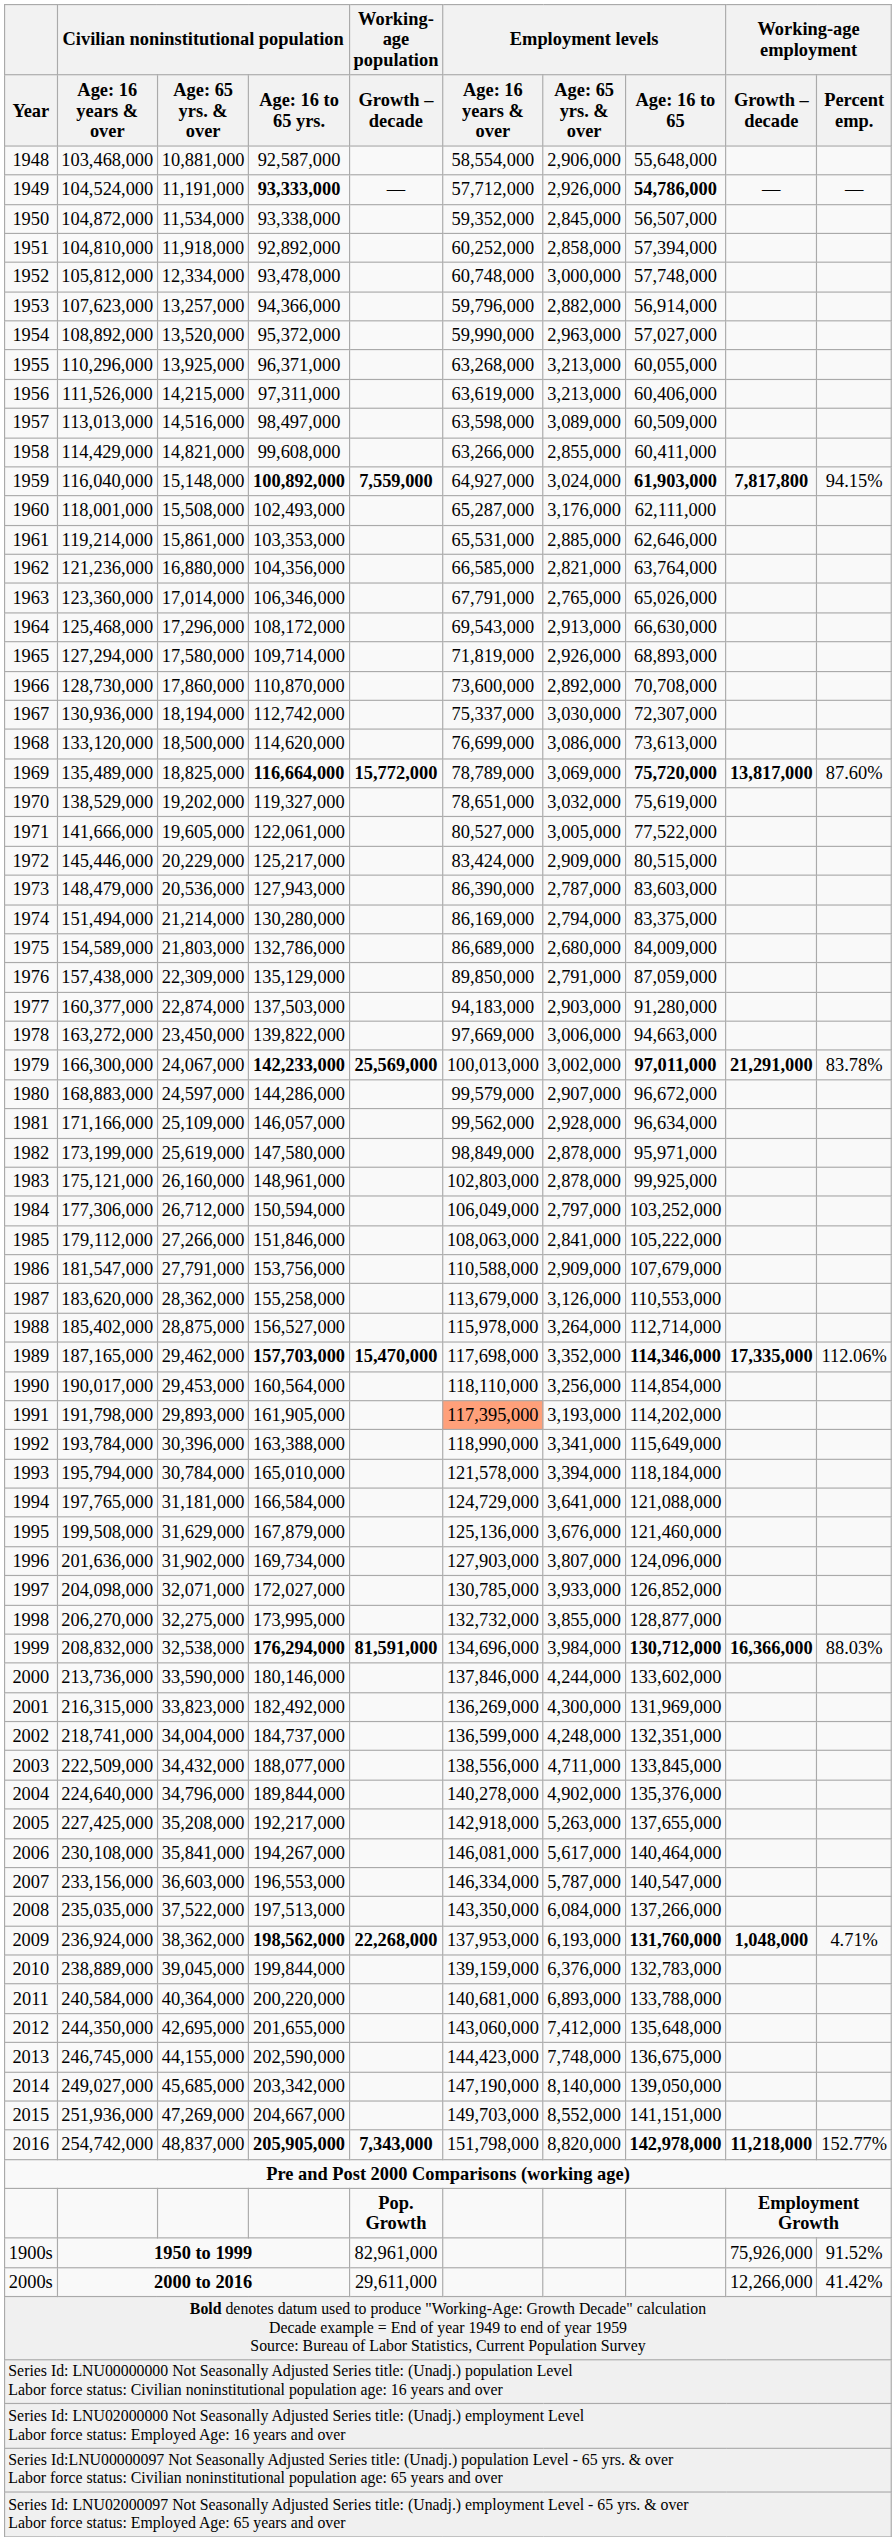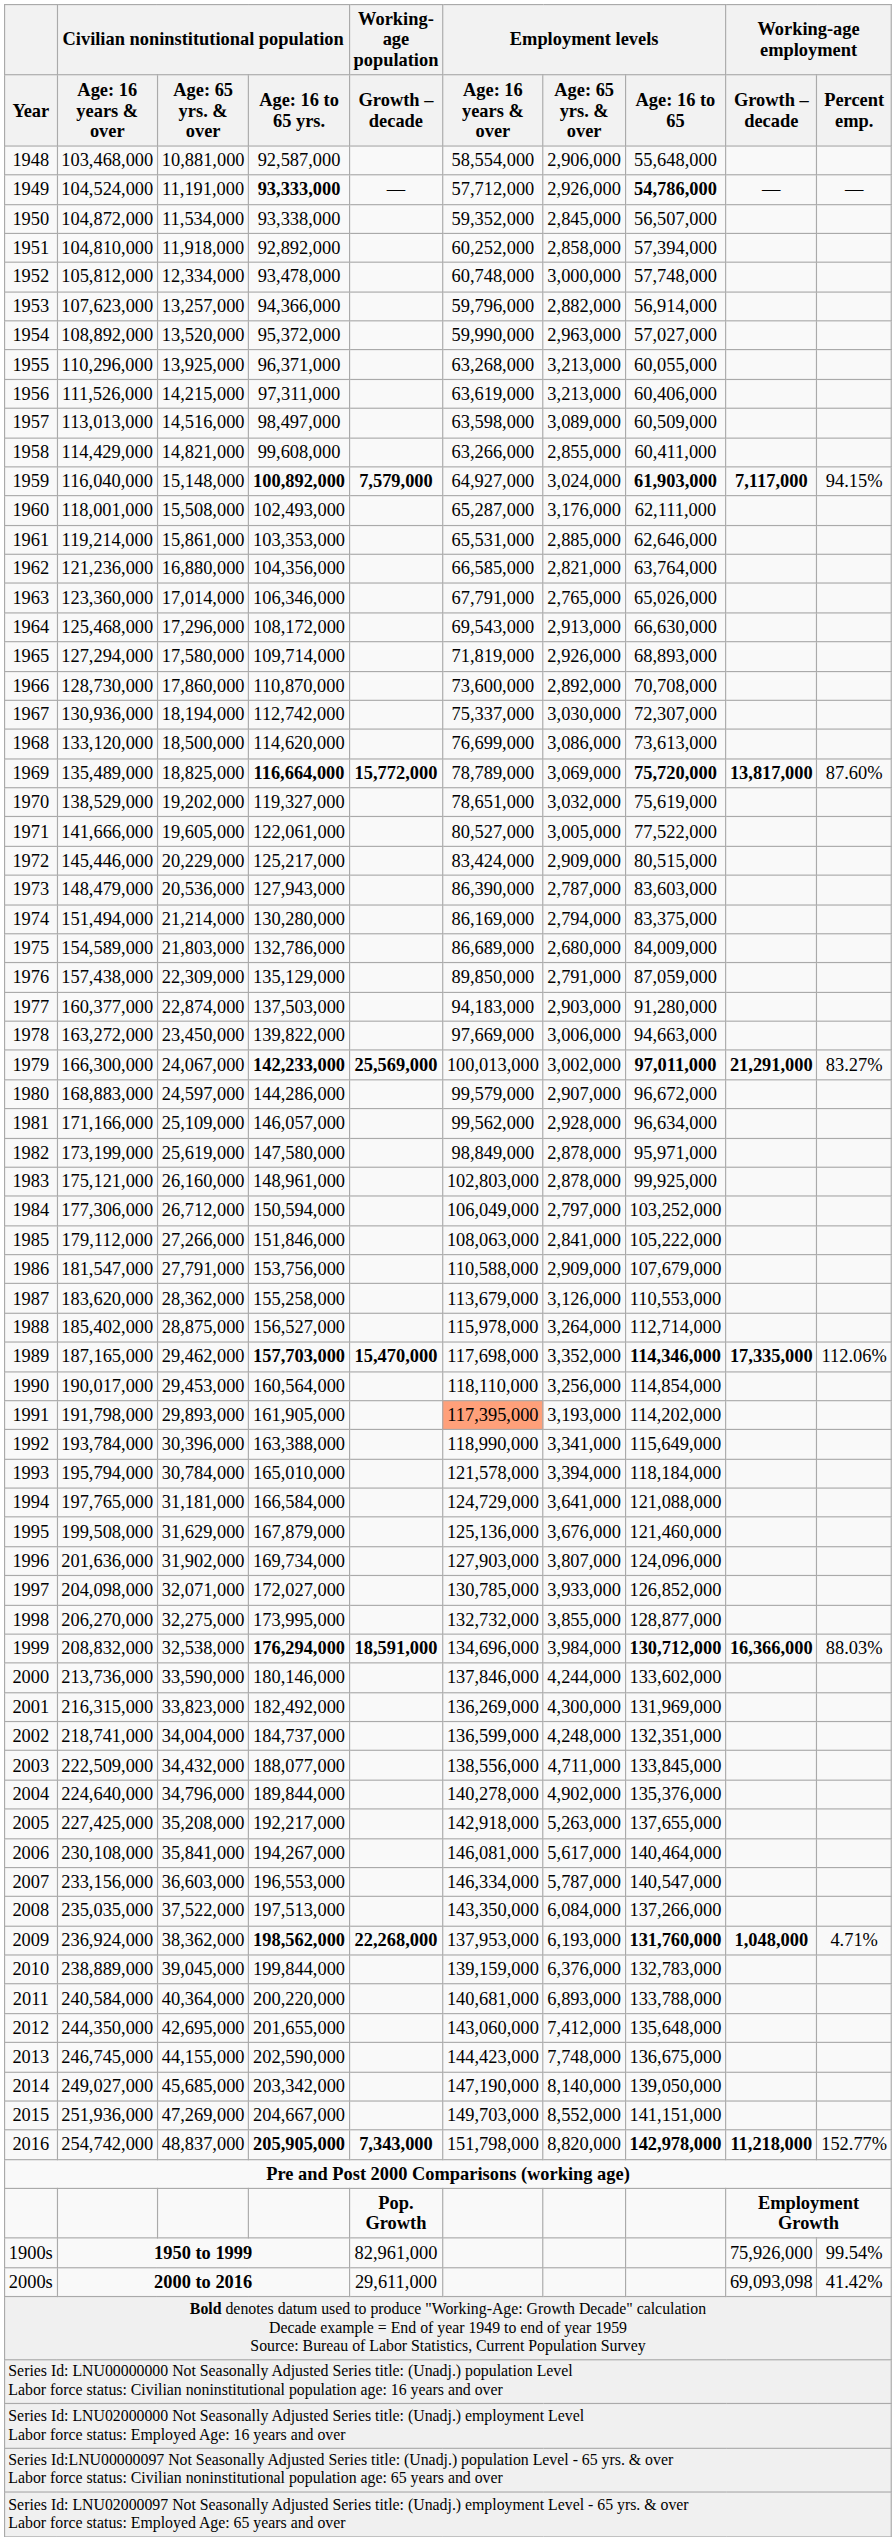1959 | Working-age population / Growth – decade: 7,559,000 -> 7,579,000
1959 | Working-age employment / Growth – decade: 7,817,800 -> 7,117,000
1979 | Working-age employment / Percent emp.: 83.78% -> 83.27%
1999 | Working-age population / Growth – decade: 81,591,000 -> 18,591,000
1900s | Working-age employment / Percent emp.: 91.52% -> 99.54%
2000s | Working-age employment / Growth – decade: 12,266,000 -> 69,093,098
